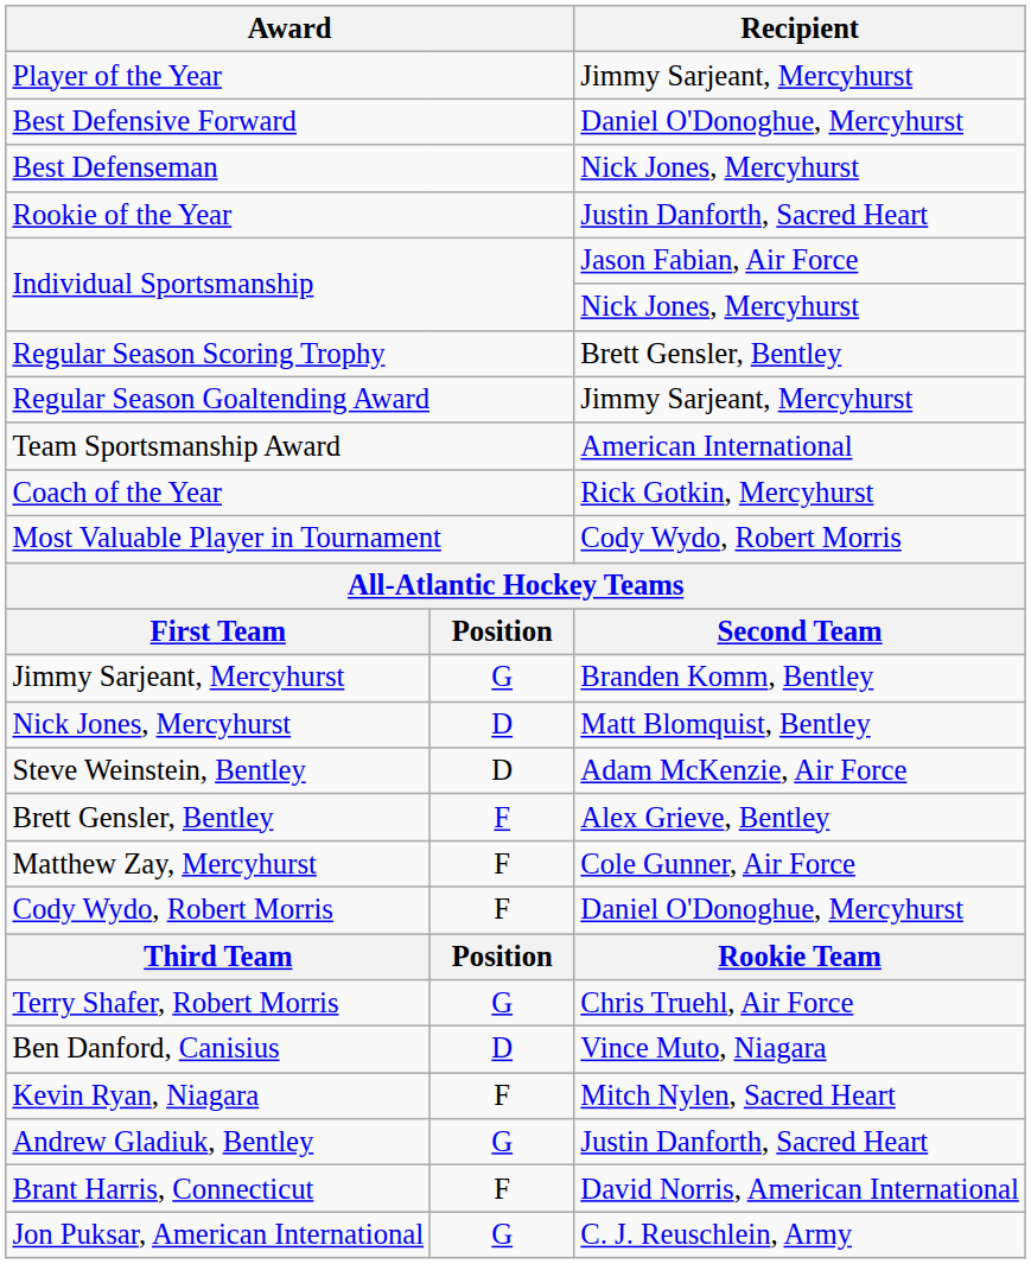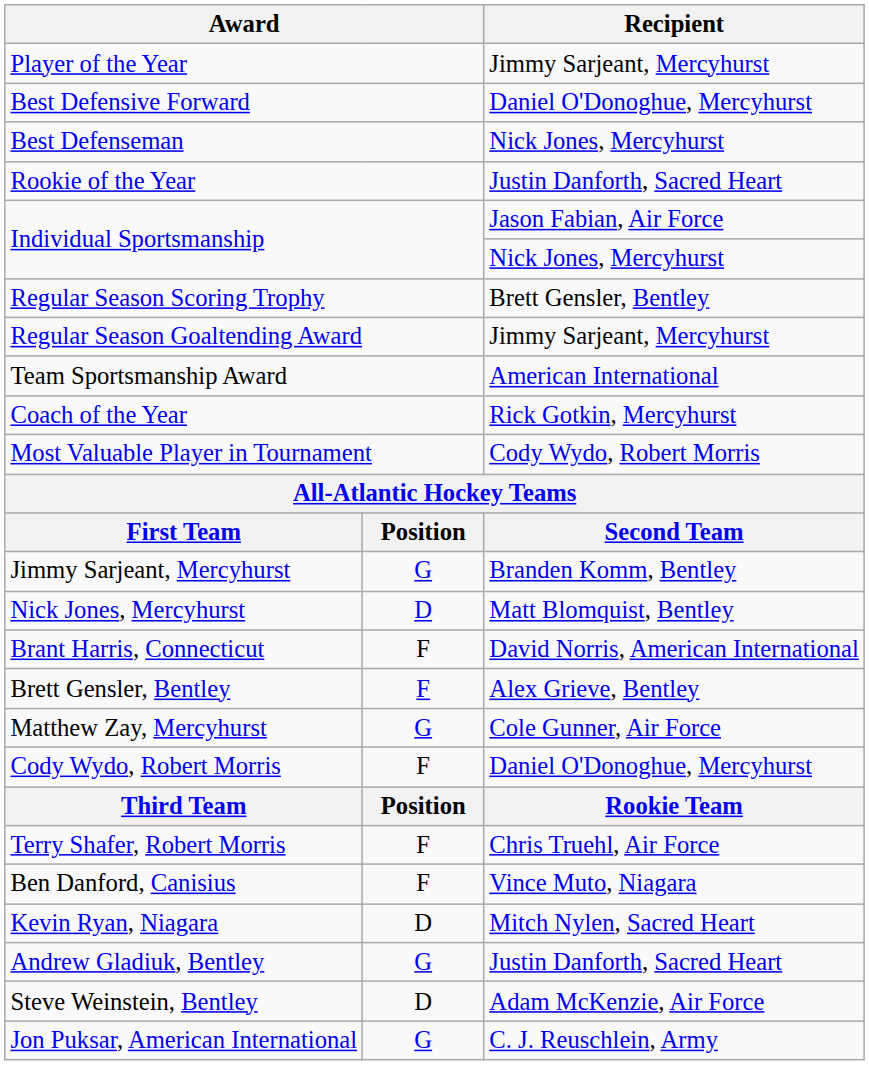rows swapped: Steve Weinstein, Bentley <-> Brant Harris, Connecticut
Matthew Zay, Mercyhurst | column 2: F -> G
Terry Shafer, Robert Morris | column 2: G -> F
Ben Danford, Canisius | column 2: D -> F
Kevin Ryan, Niagara | column 2: F -> D
